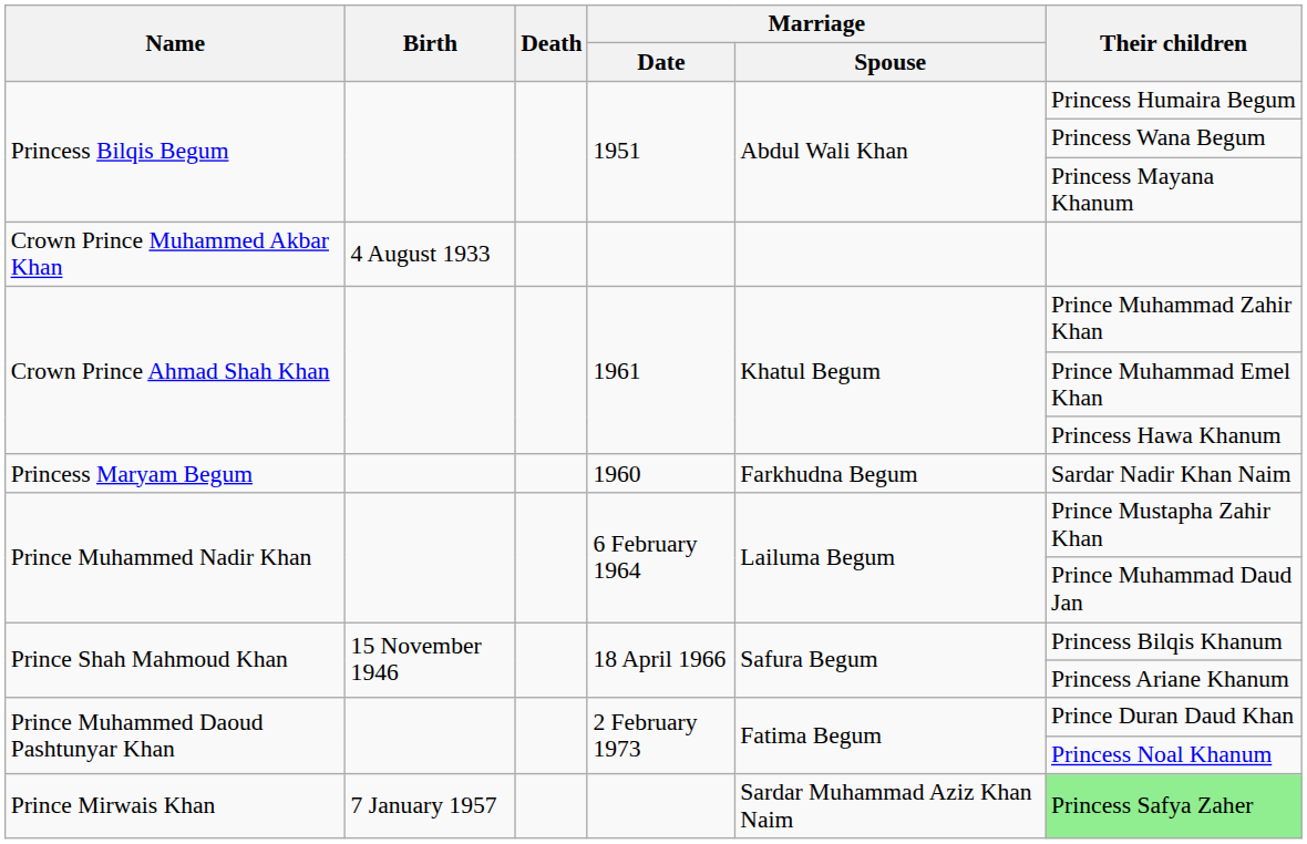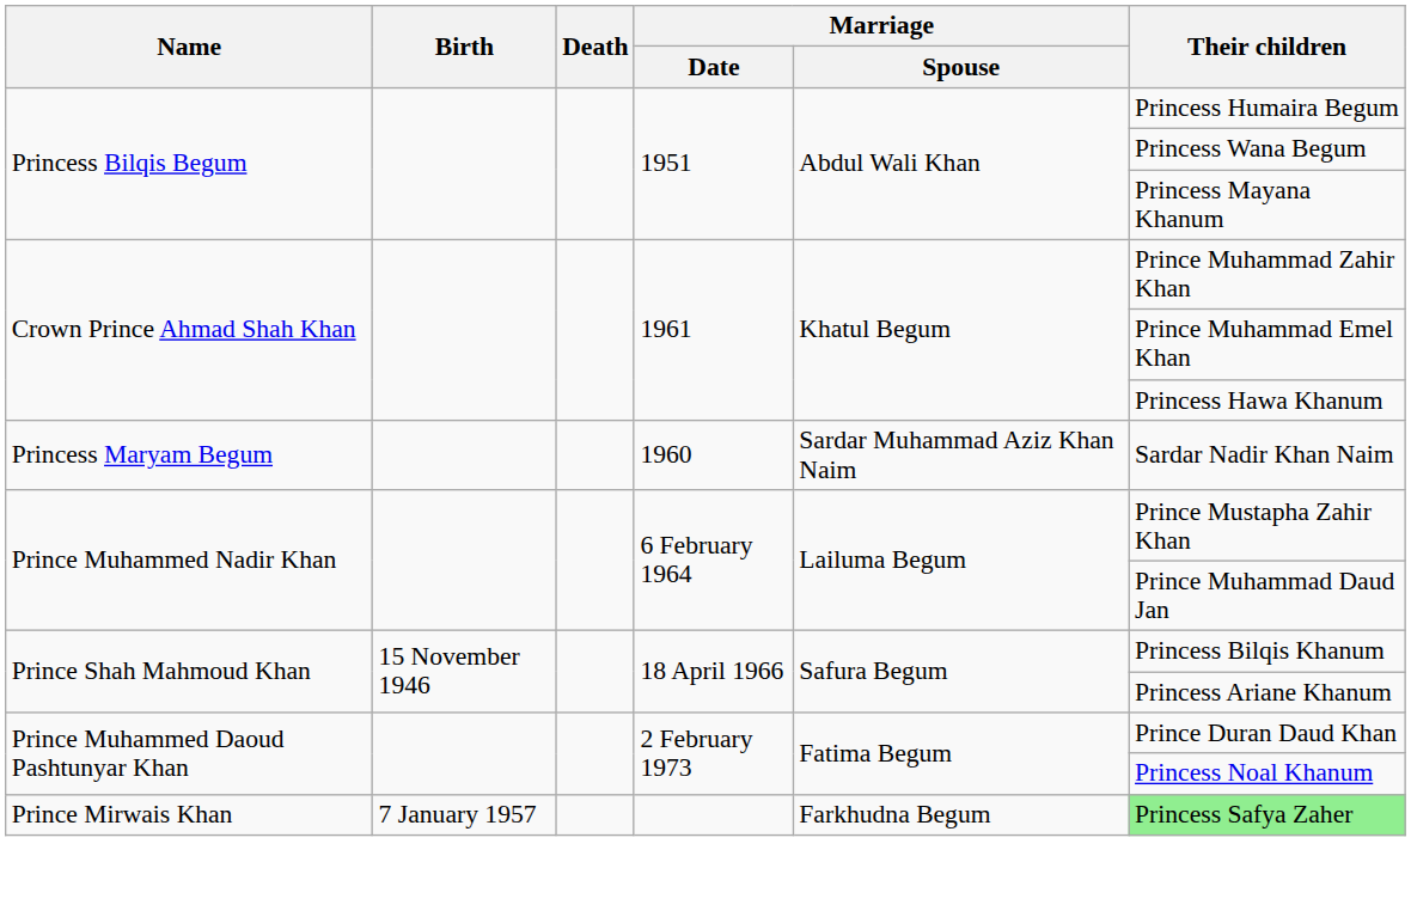- row: Crown Prince Muhammed Akbar Khan | 4 August 1933
Princess Maryam Begum | Marriage / Spouse: Farkhudna Begum -> Sardar Muhammad Aziz Khan Naim
Prince Mirwais Khan | Marriage / Spouse: Sardar Muhammad Aziz Khan Naim -> Farkhudna Begum
